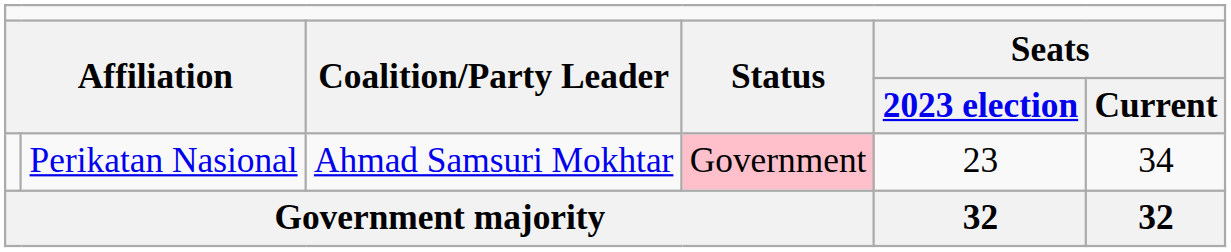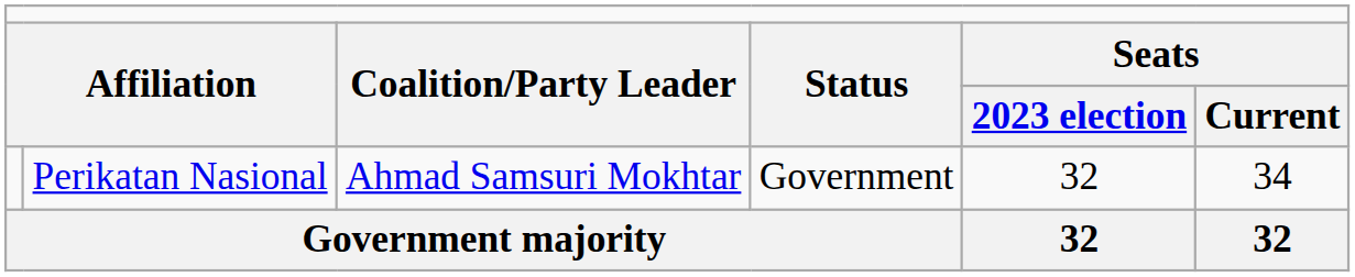Perikatan Nasional | column 4: pink background -> no background
Perikatan Nasional | column 5: 23 -> 32
